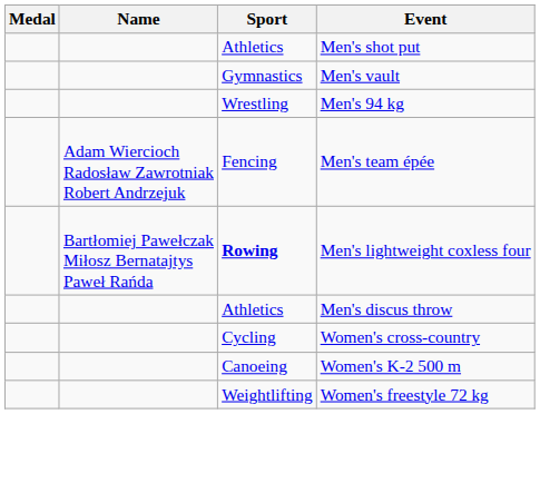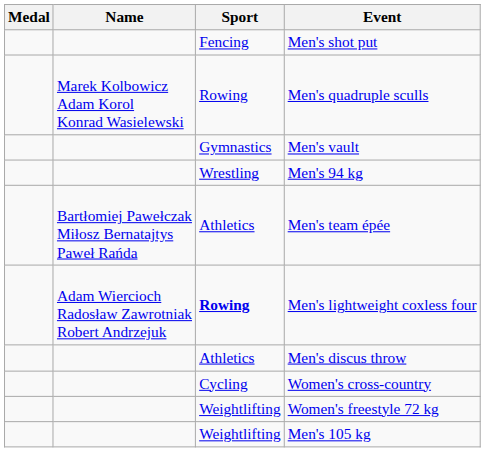Men's shot put | Sport: Athletics -> Fencing
+ row: Marek Kolbowicz Adam Korol Konrad Wasielewski | Rowing | Men's quadruple sculls
Men's team épée | Name: Adam Wiercioch Radosław Zawrotniak Robert Andrzejuk -> Bartłomiej Pawełczak Miłosz Bernatajtys Paweł Rańda
Men's team épée | Sport: Fencing -> Athletics
Men's lightweight coxless four | Name: Bartłomiej Pawełczak Miłosz Bernatajtys Paweł Rańda -> Adam Wiercioch Radosław Zawrotniak Robert Andrzejuk
- row: Canoeing | Women's K-2 500 m
+ row: Weightlifting | Men's 105 kg
